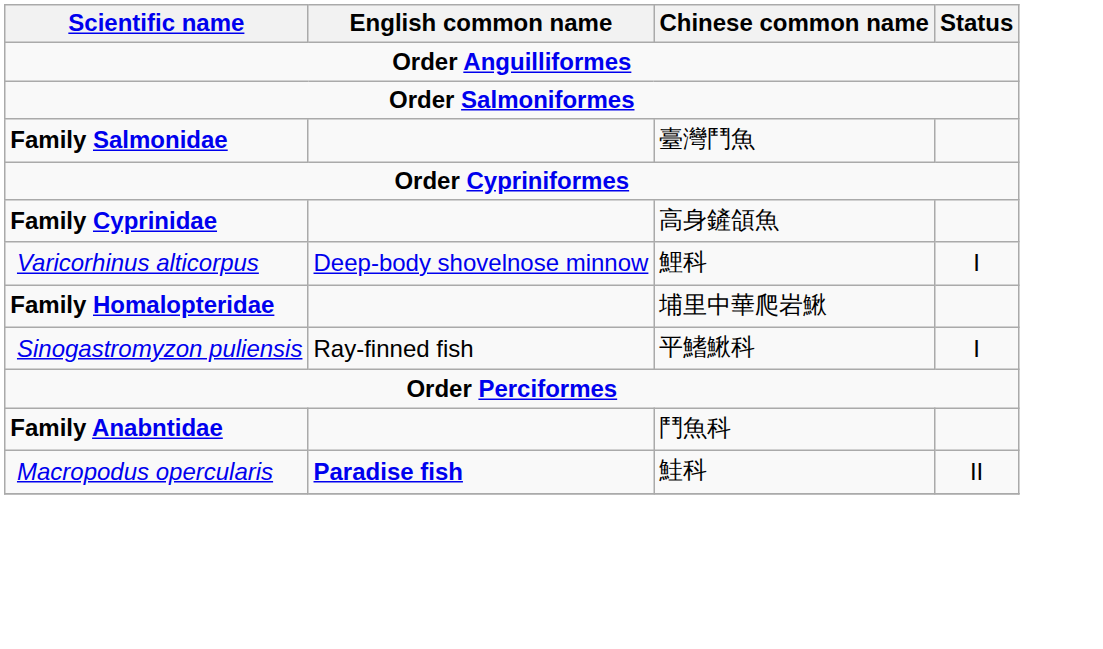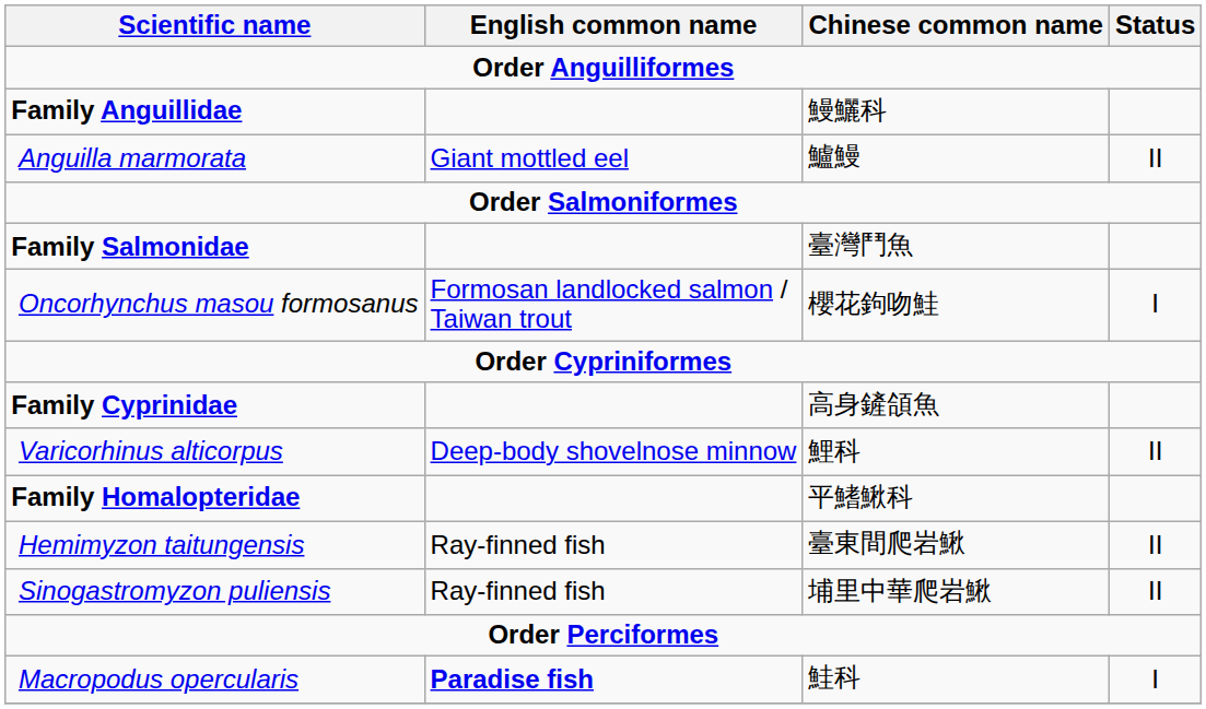+ row: Family Anguillidae | 鰻鱺科
+ row: Anguilla marmorata | Giant mottled eel | 鱸鰻 | II
+ row: Oncorhynchus masou formosanus | Formosan landlocked salmon / Taiwan trout | 櫻花鉤吻鮭 | I
Varicorhinus alticorpus | Status: I -> II
Family Homalopteridae | Chinese common name: 埔里中華爬岩鰍 -> 平鰭鰍科
+ row: Hemimyzon taitungensis | Ray-finned fish | 臺東間爬岩鰍 | II
Sinogastromyzon puliensis | Chinese common name: 平鰭鰍科 -> 埔里中華爬岩鰍
Sinogastromyzon puliensis | Status: I -> II
- row: Family Anabntidae | 鬥魚科
Macropodus opercularis | Status: II -> I
